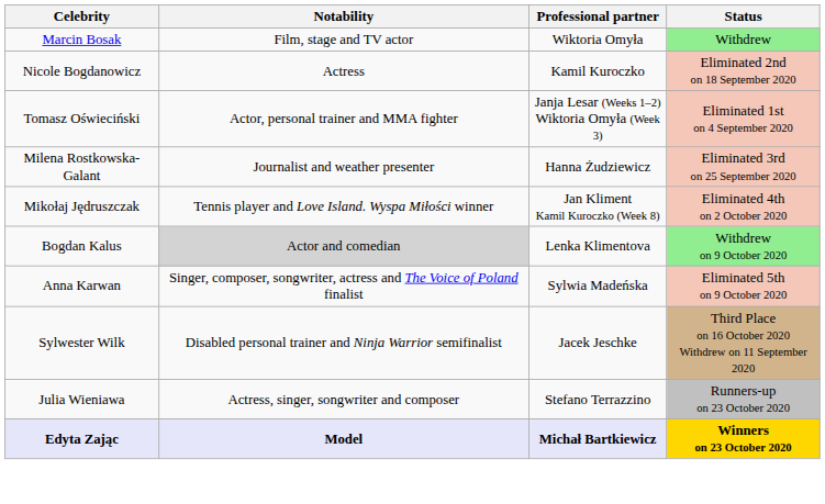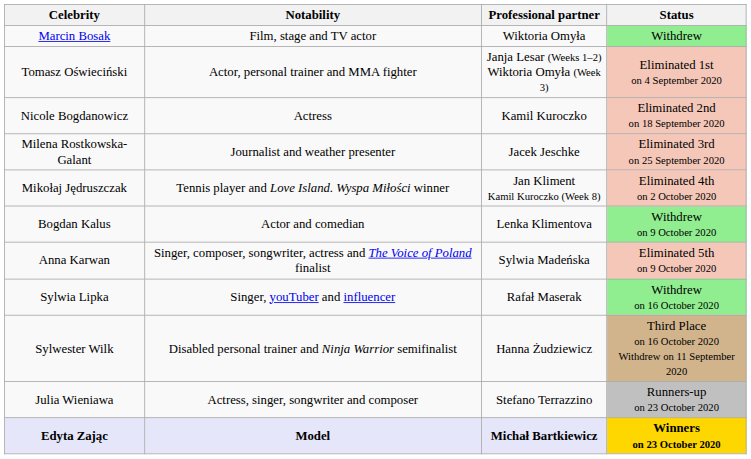rows swapped: Tomasz Oświeciński <-> Nicole Bogdanowicz
Milena Rostkowska-Galant | Professional partner: Hanna Żudziewicz -> Jacek Jeschke
Bogdan Kalus | Notability: lightgrey background -> no background
+ row: Sylwia Lipka | Singer, youTuber and influencer | Rafał Maserak | Withdrew on 16 October 2020
Sylwester Wilk | Professional partner: Jacek Jeschke -> Hanna Żudziewicz
